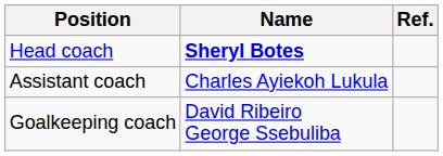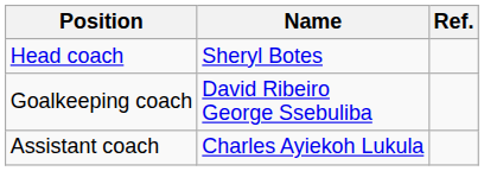Head coach | Name: bold -> normal
rows swapped: Assistant coach <-> Goalkeeping coach
